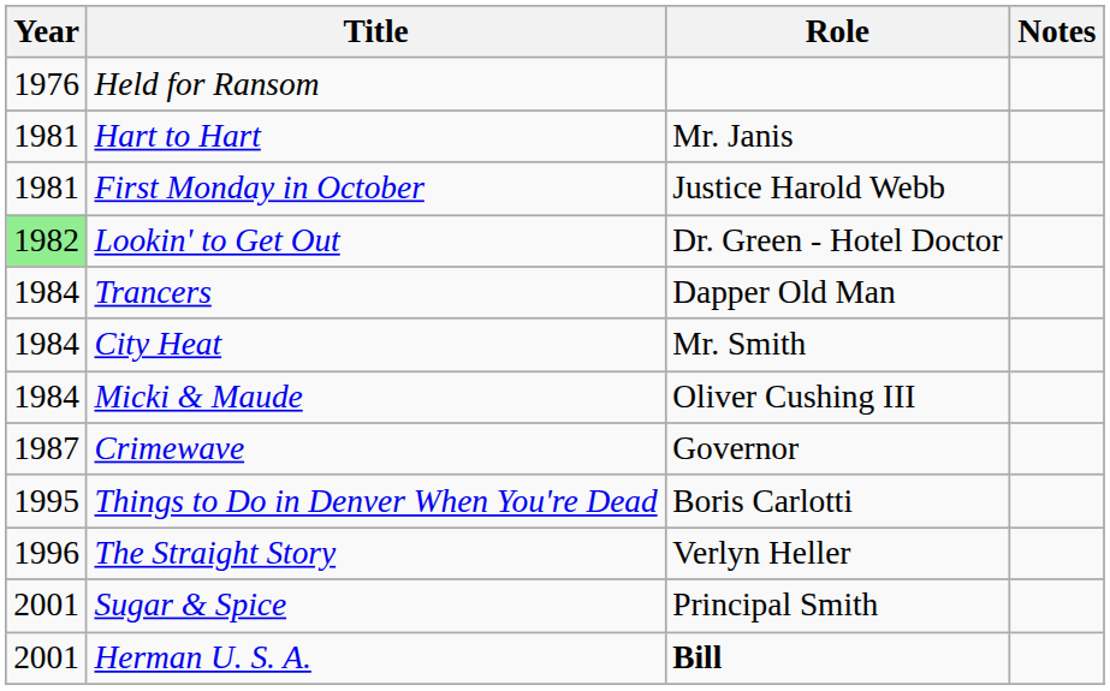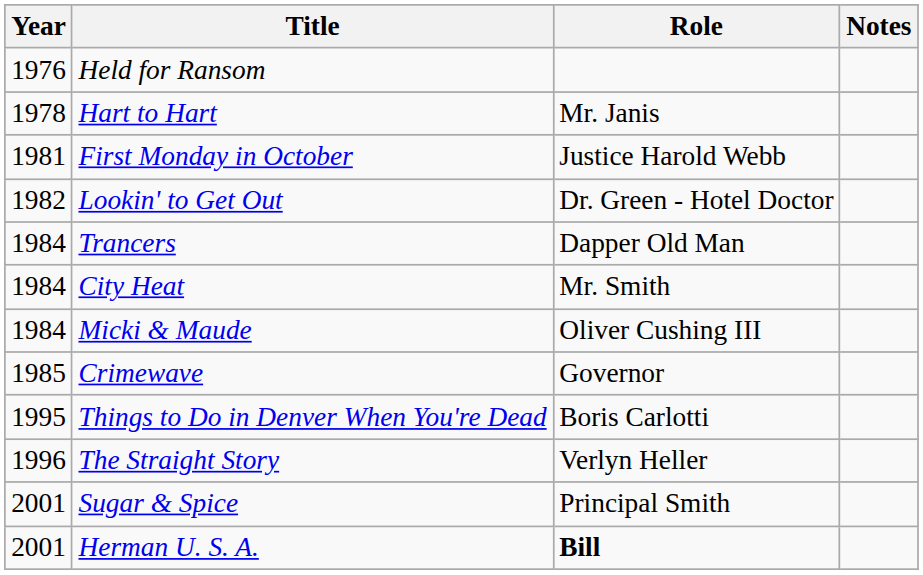Hart to Hart | Year: 1981 -> 1978
Lookin' to Get Out | Year: lightgreen background -> no background
Crimewave | Year: 1987 -> 1985
